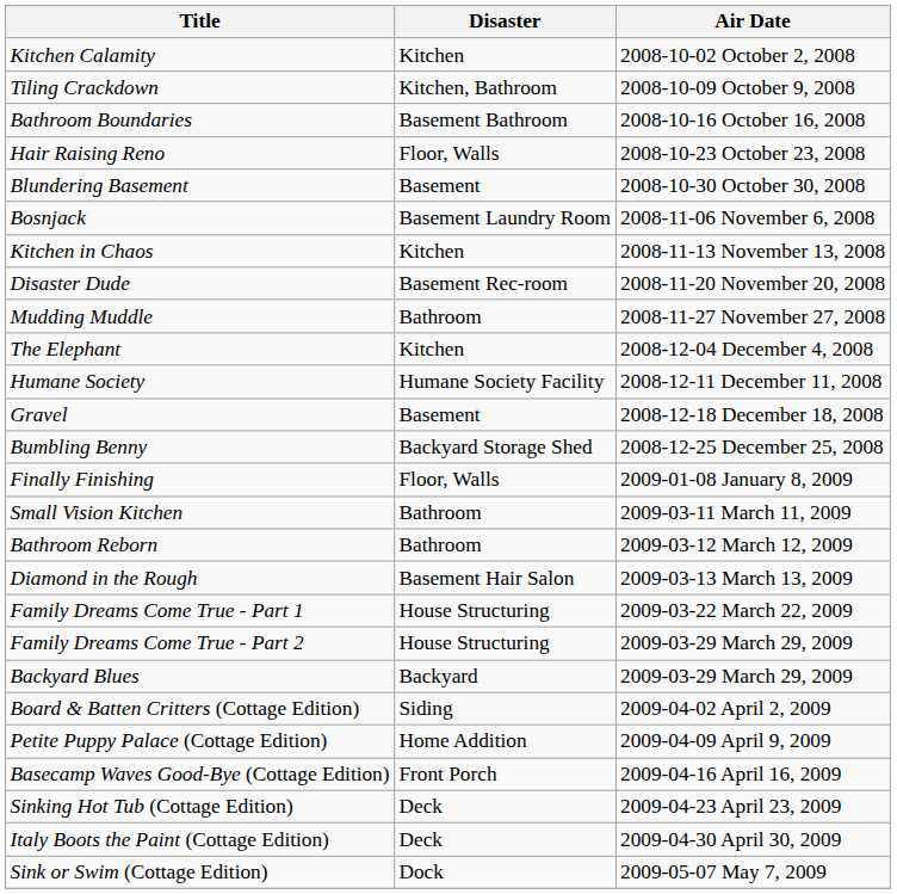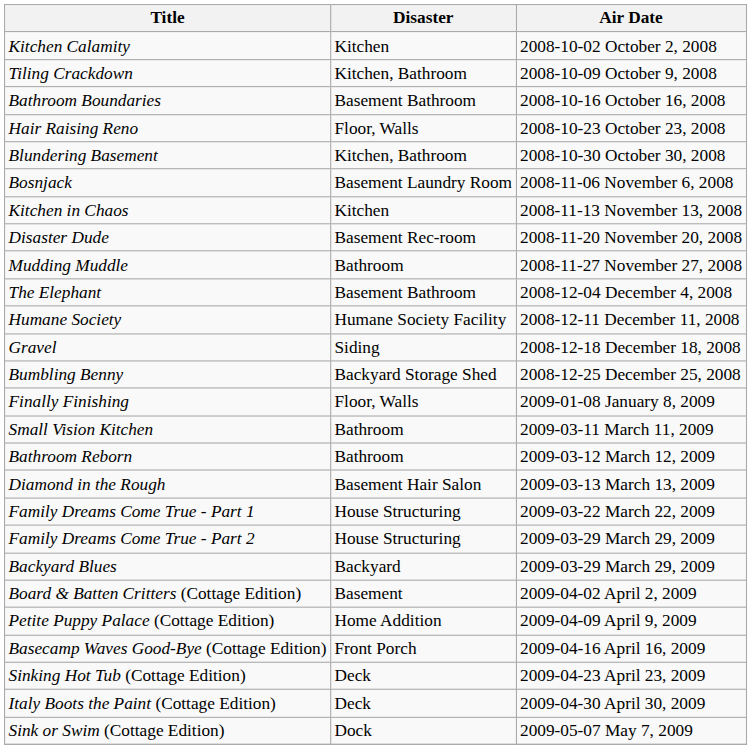Blundering Basement | Disaster: Basement -> Kitchen, Bathroom
The Elephant | Disaster: Kitchen -> Basement Bathroom
Gravel | Disaster: Basement -> Siding
Board & Batten Critters (Cottage Edition) | Disaster: Siding -> Basement
